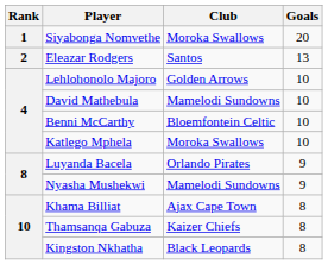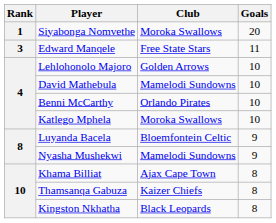- row: 2 | Eleazar Rodgers | Santos | 13
+ row: 3 | Edward Manqele | Free State Stars | 11
Benni McCarthy | Club: Bloemfontein Celtic -> Orlando Pirates
Luyanda Bacela | Club: Orlando Pirates -> Bloemfontein Celtic
